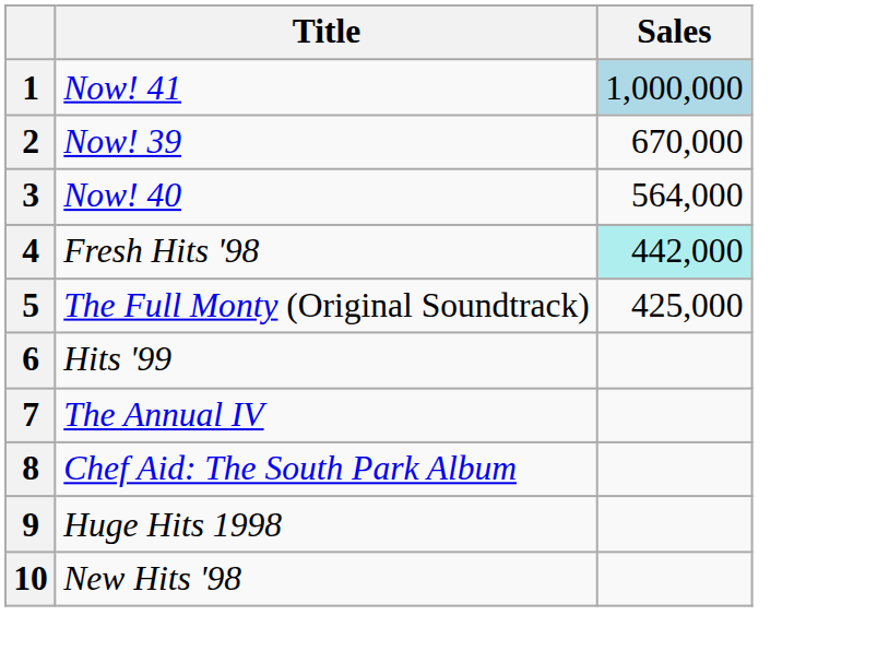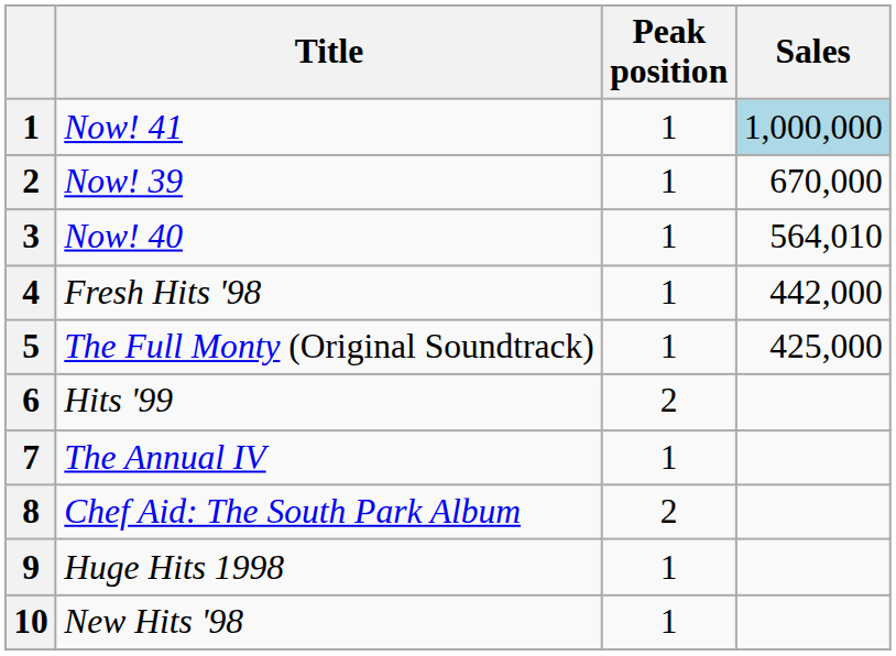+ column: Peak position | 1 | 1 | 1 | 1 | 1 | 2 | 1 | 2 | 1 | 1
Now! 40 | Sales: 564,000 -> 564,010
Fresh Hits '98 | Sales: paleturquoise background -> no background
